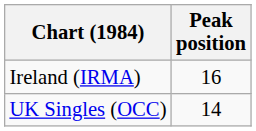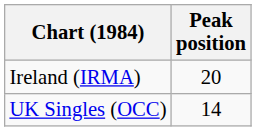Ireland (IRMA) | Peak position: 16 -> 20
